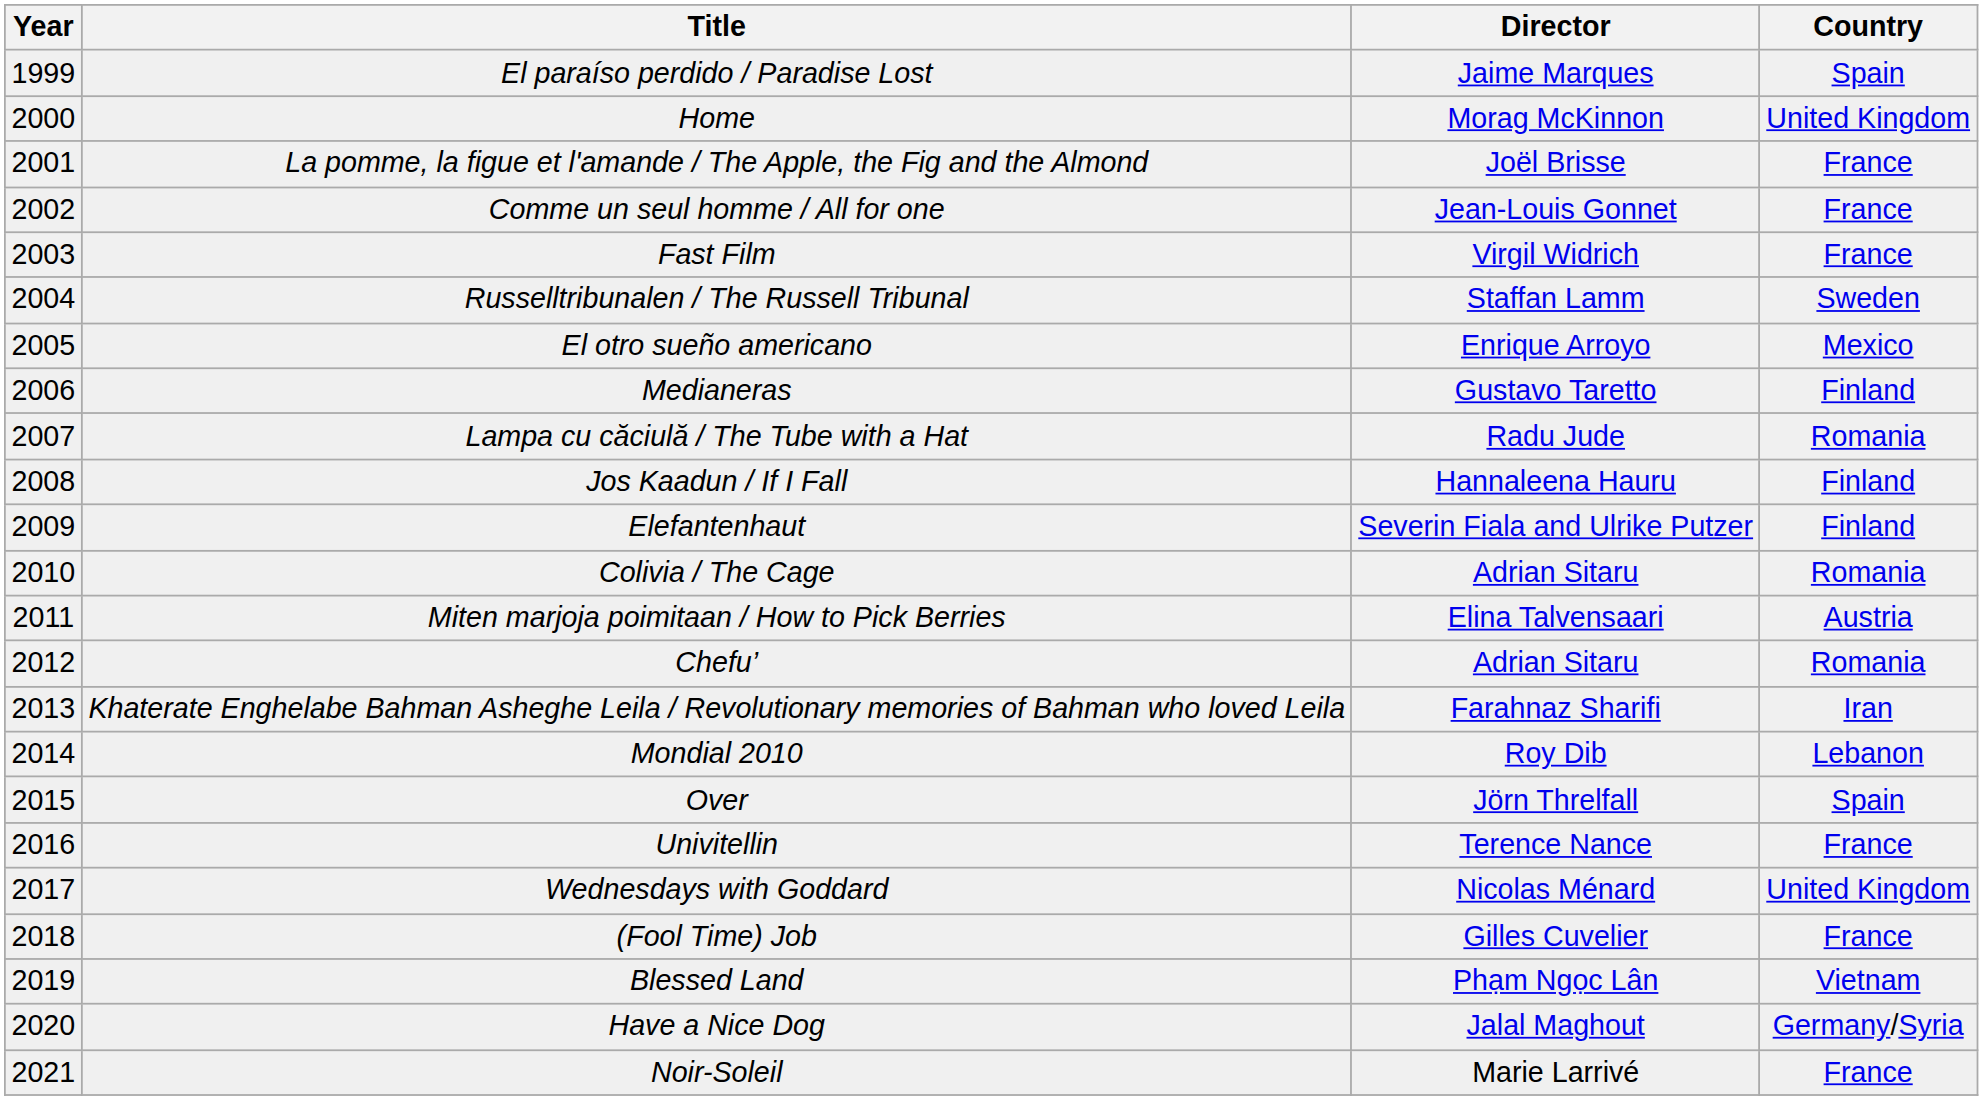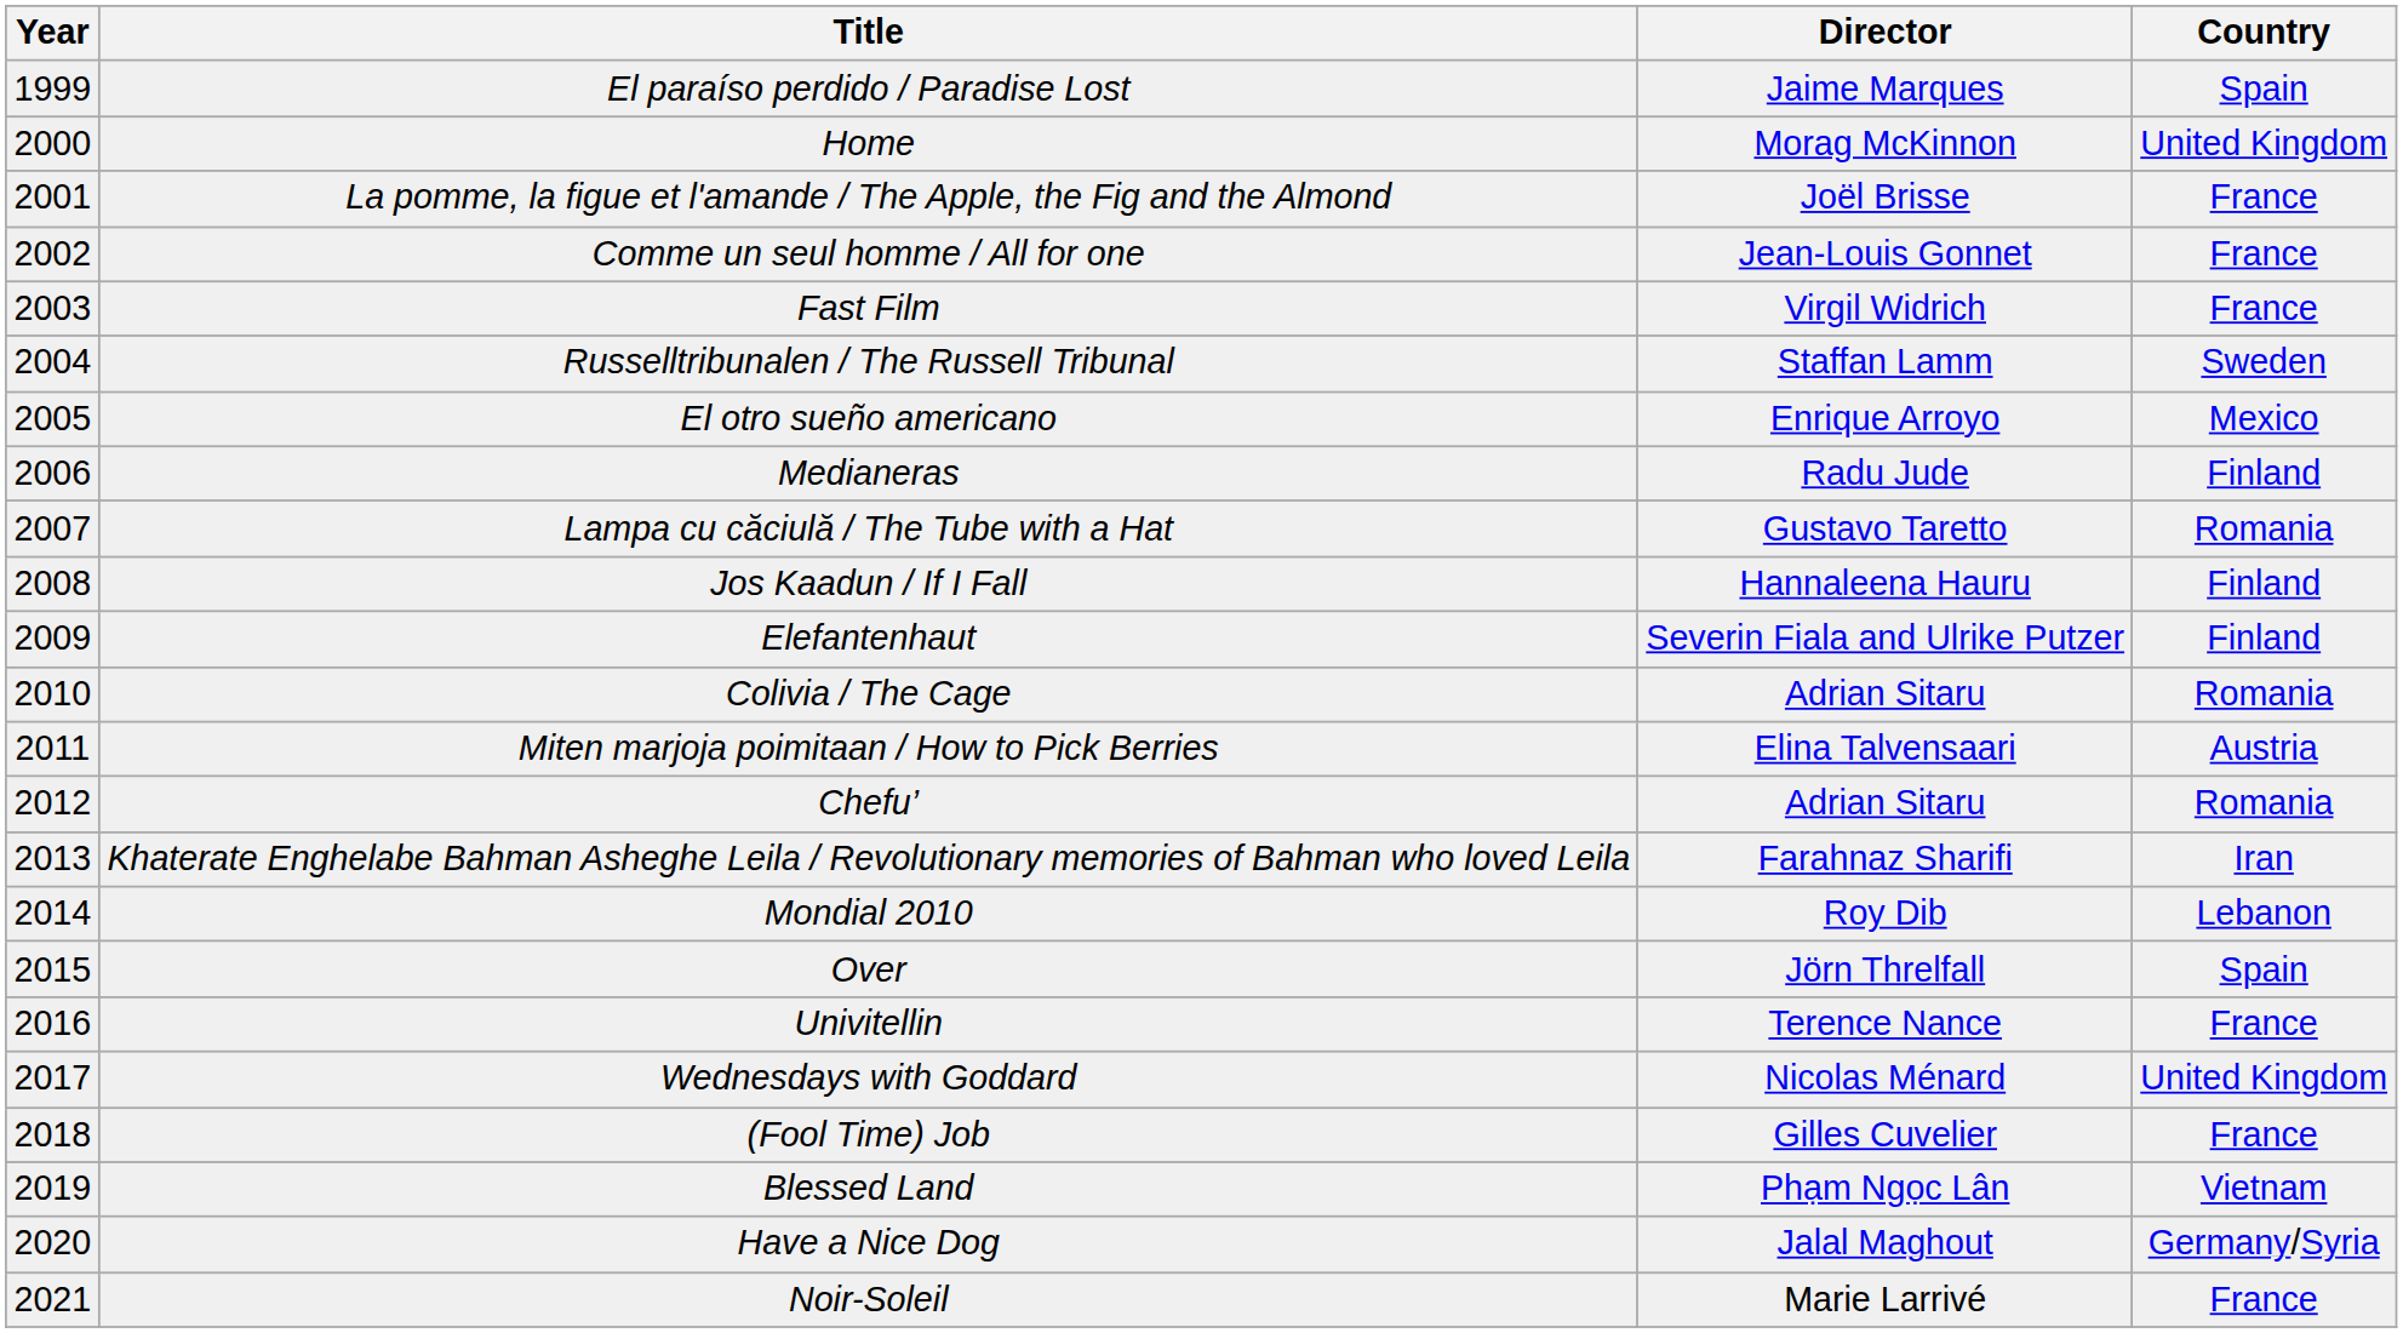Medianeras | Director: Gustavo Taretto -> Radu Jude
Lampa cu căciulă / The Tube with a Hat | Director: Radu Jude -> Gustavo Taretto
